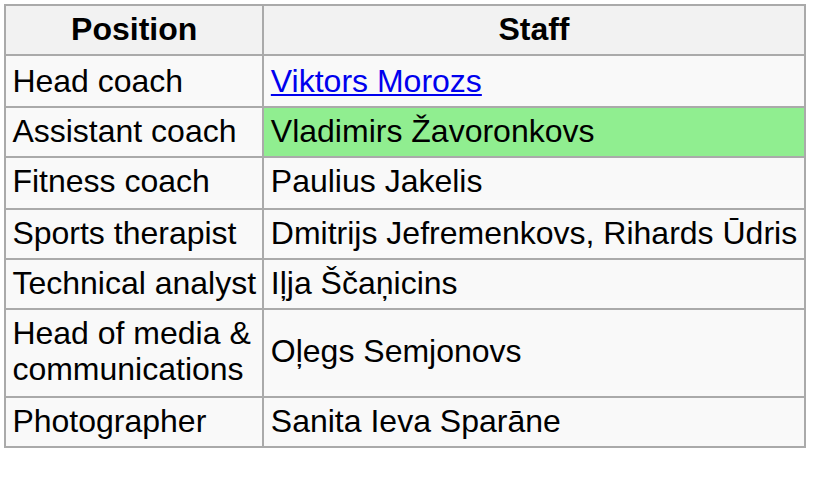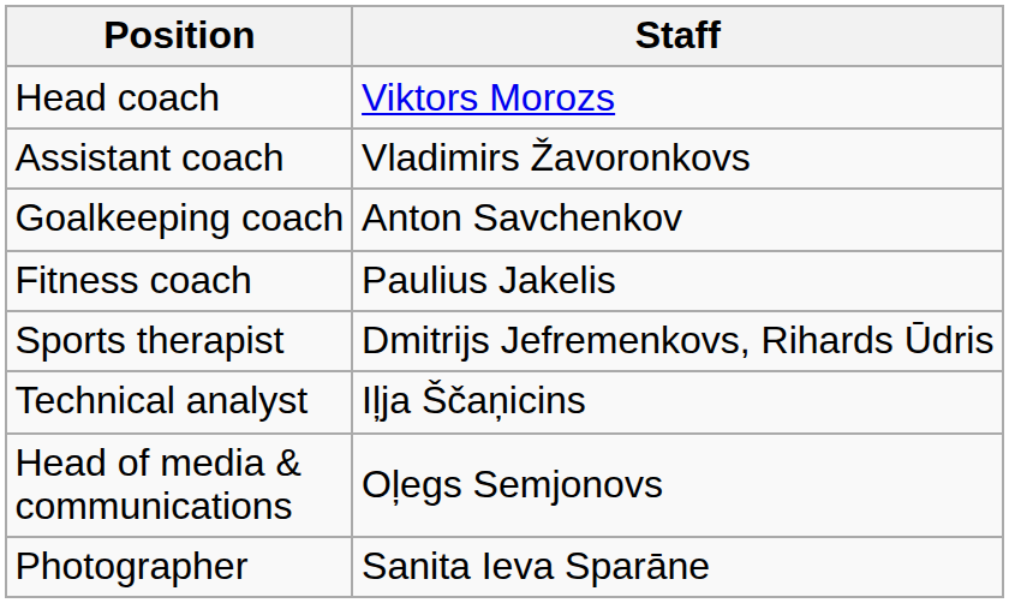Assistant coach | Staff: lightgreen background -> no background
+ row: Goalkeeping coach | Anton Savchenkov
